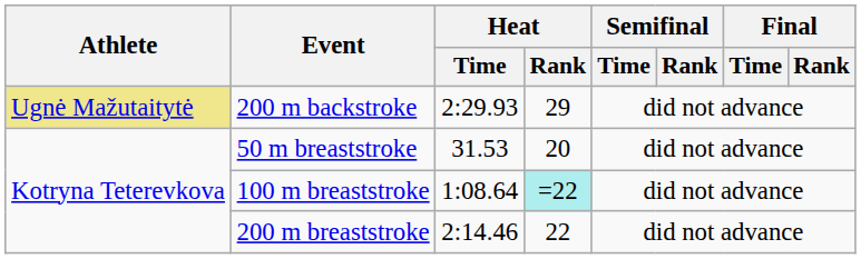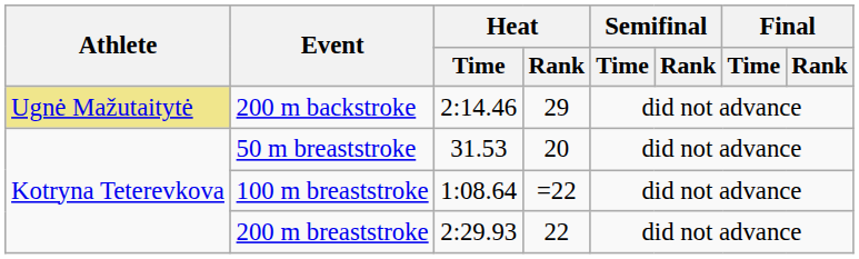200 m backstroke | Heat / Time: 2:29.93 -> 2:14.46
100 m breaststroke | Heat / Rank: paleturquoise background -> no background
200 m breaststroke | Heat / Time: 2:14.46 -> 2:29.93
